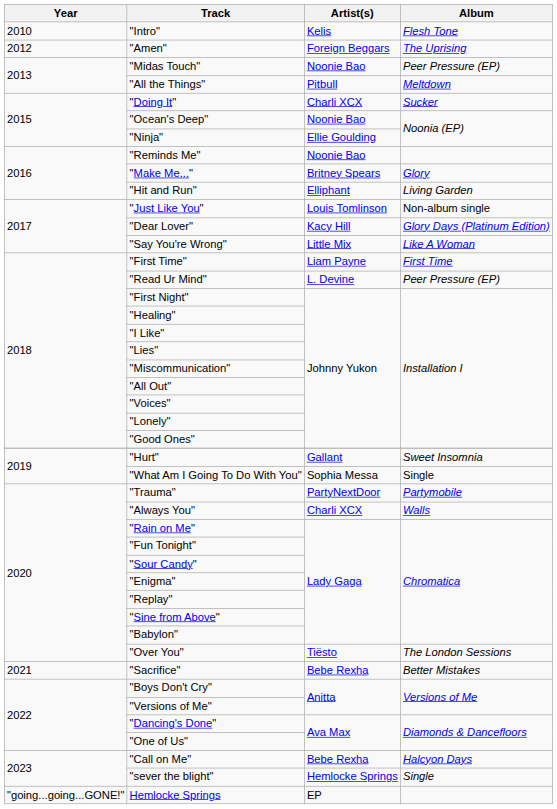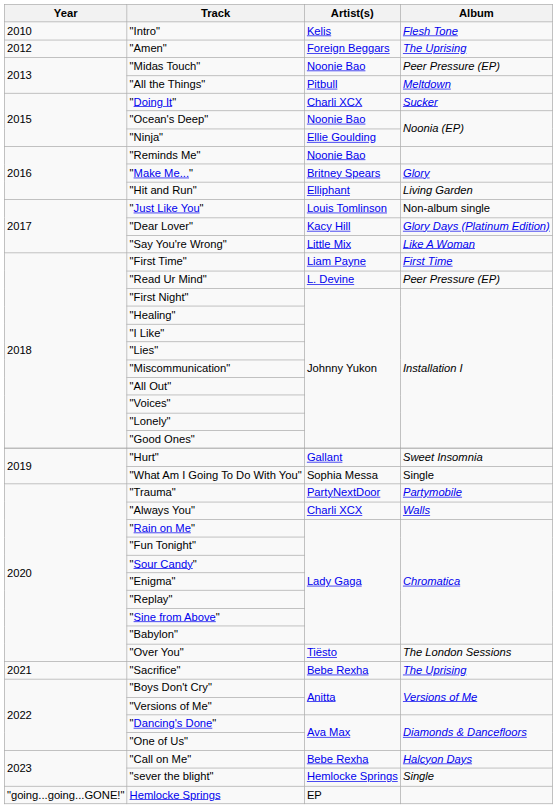"Sacrifice" | Album: Better Mistakes -> The Uprising
